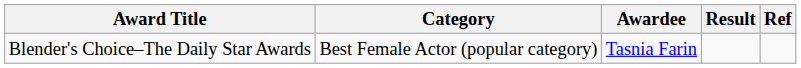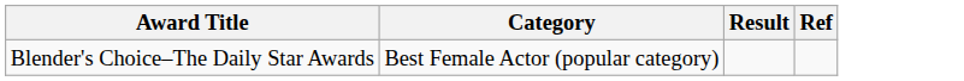- column: Awardee | Tasnia Farin
